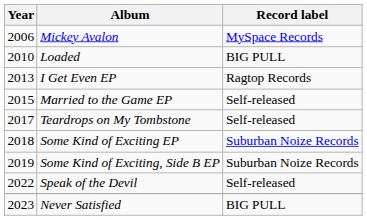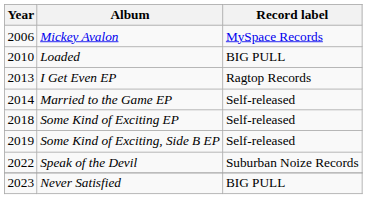Married to the Game EP | Year: 2015 -> 2014
- row: 2017 | Teardrops on My Tombstone | Self-released
Some Kind of Exciting EP | Record label: Suburban Noize Records -> Self-released
Some Kind of Exciting, Side B EP | Record label: Suburban Noize Records -> Self-released
Speak of the Devil | Record label: Self-released -> Suburban Noize Records
